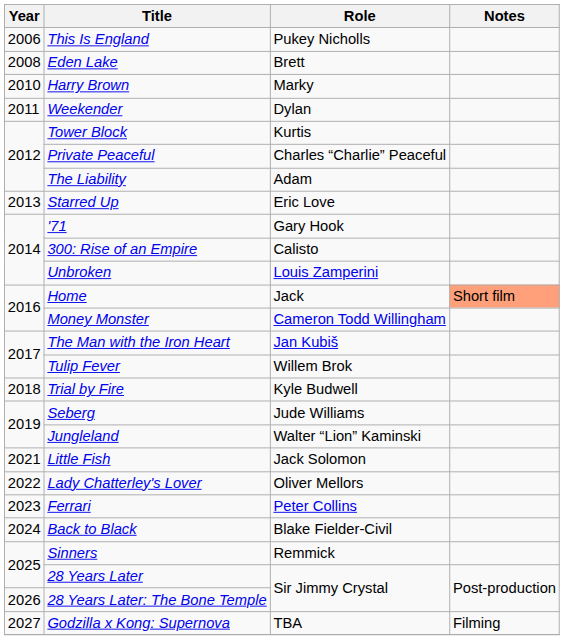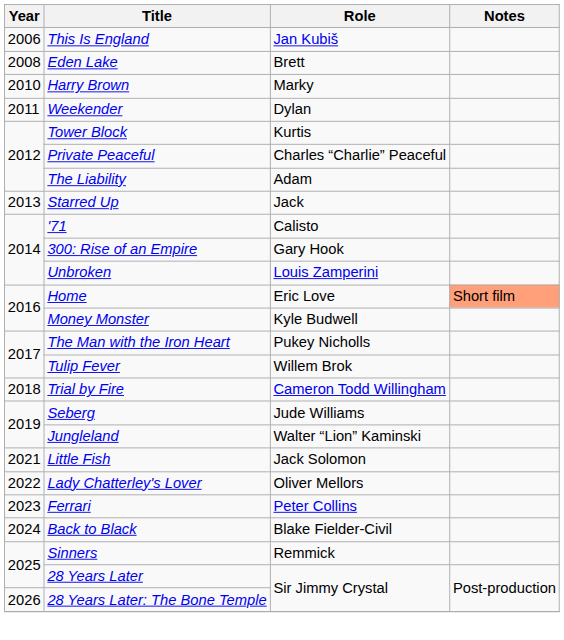This Is England | Role: Pukey Nicholls -> Jan Kubiš
Starred Up | Role: Eric Love -> Jack
'71 | Role: Gary Hook -> Calisto
300: Rise of an Empire | Role: Calisto -> Gary Hook
Home | Role: Jack -> Eric Love
Money Monster | Role: Cameron Todd Willingham -> Kyle Budwell
The Man with the Iron Heart | Role: Jan Kubiš -> Pukey Nicholls
Trial by Fire | Role: Kyle Budwell -> Cameron Todd Willingham
- row: 2027 | Godzilla x Kong: Supernova | TBA | Filming
